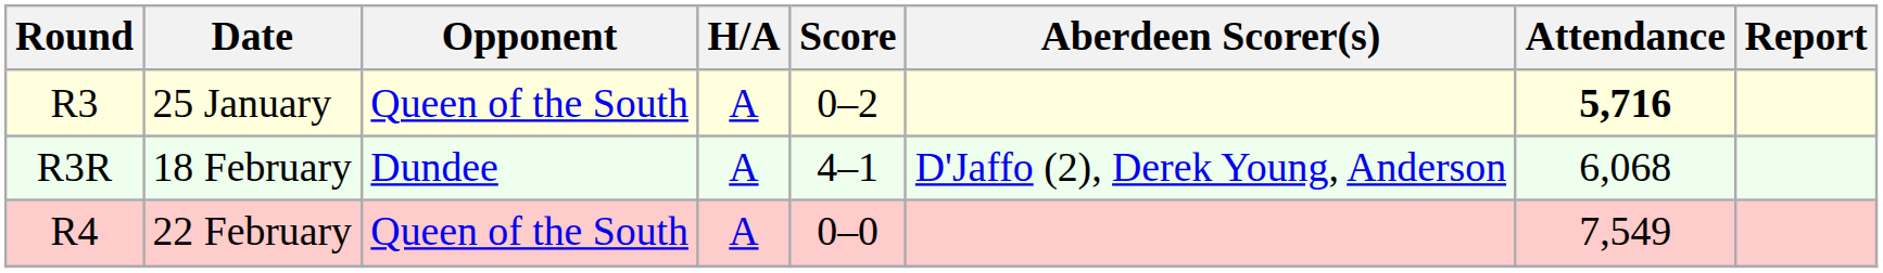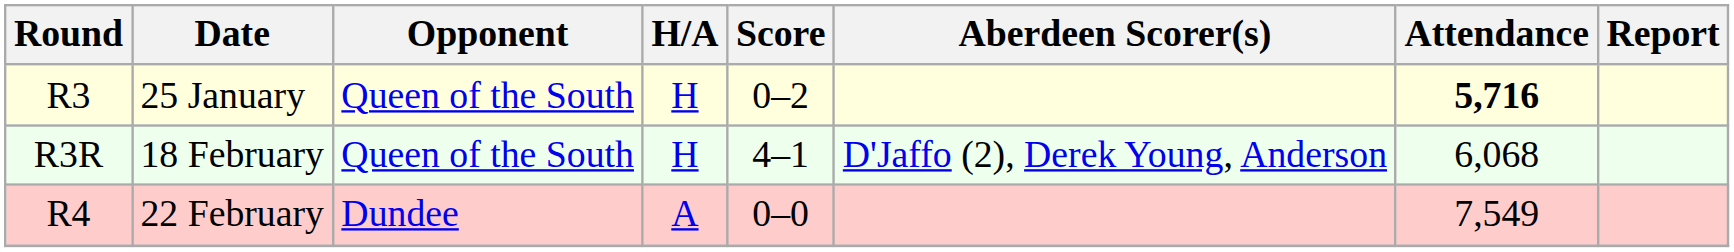25 January | H/A: A -> H
18 February | Opponent: Dundee -> Queen of the South
18 February | H/A: A -> H
22 February | Opponent: Queen of the South -> Dundee
